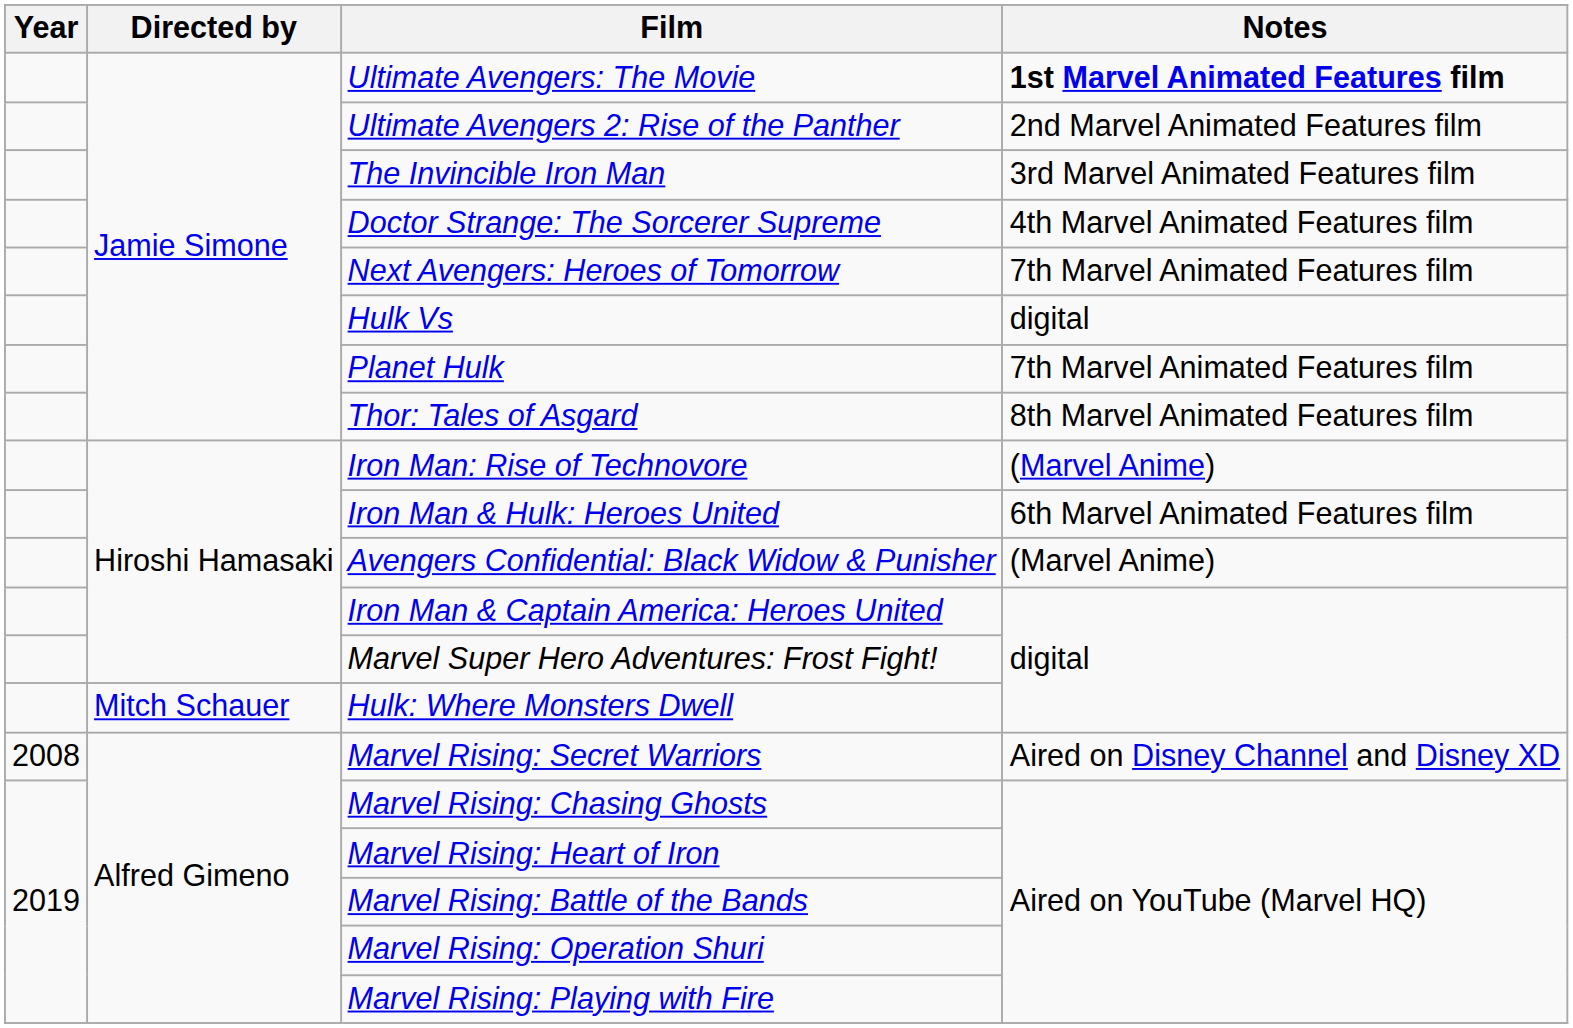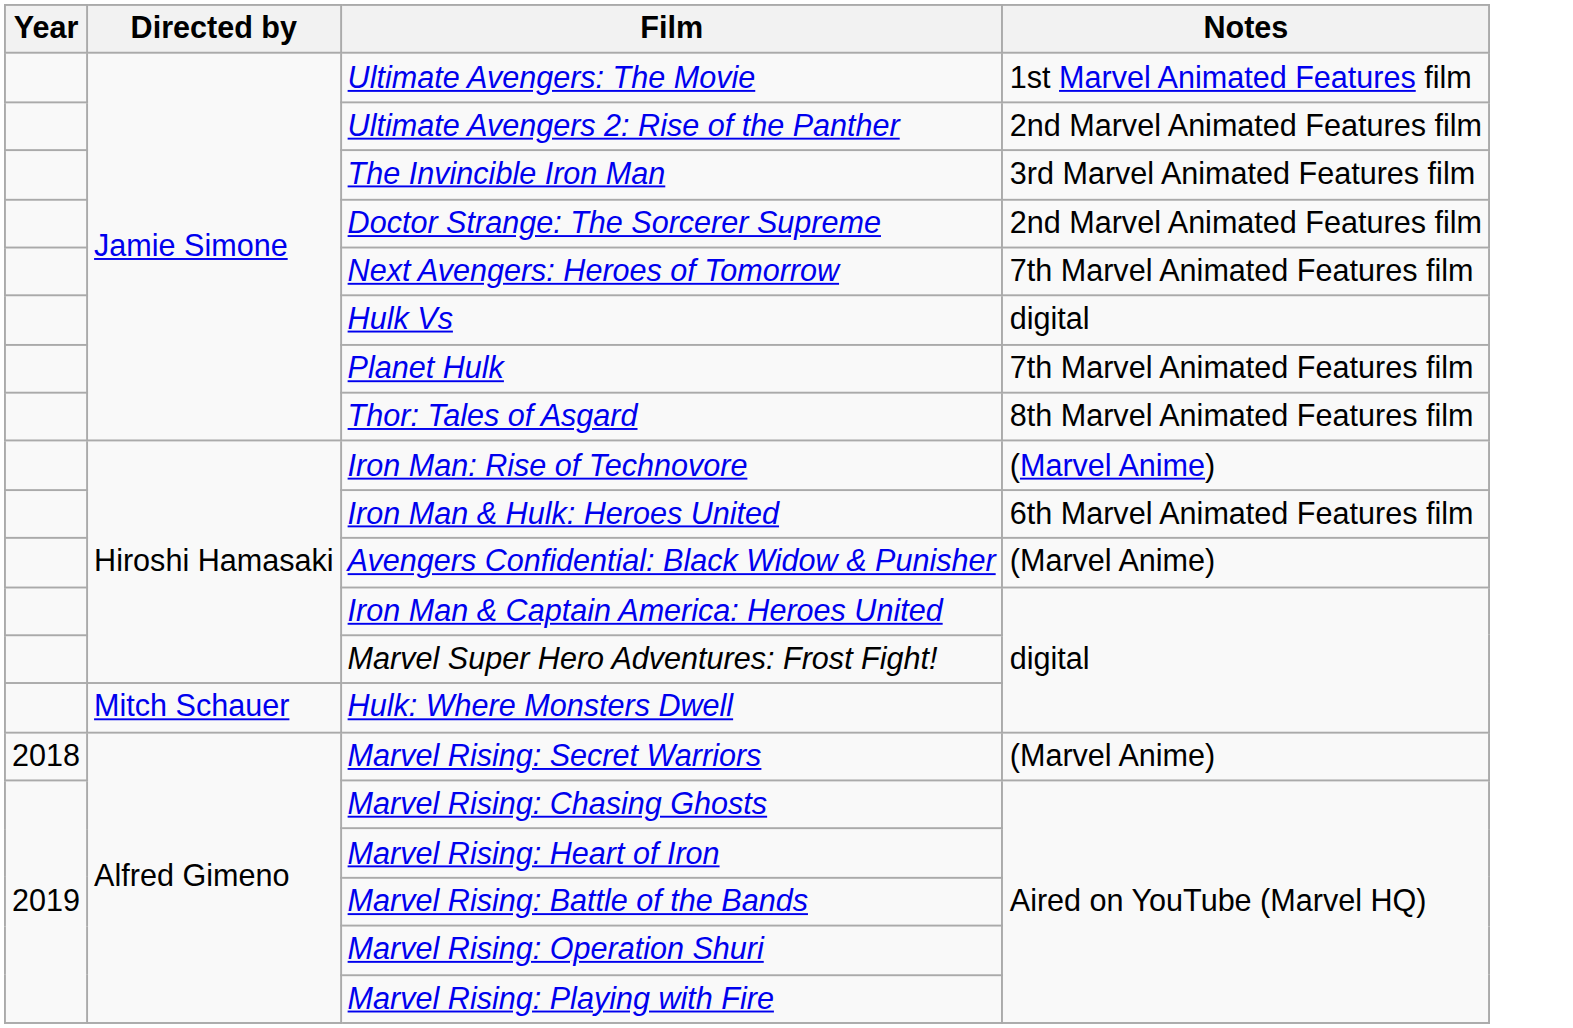Ultimate Avengers: The Movie | Notes: bold -> normal
Doctor Strange: The Sorcerer Supreme | Notes: 4th Marvel Animated Features film -> 2nd Marvel Animated Features film
Marvel Rising: Secret Warriors | Year: 2008 -> 2018
Marvel Rising: Secret Warriors | Notes: Aired on Disney Channel and Disney XD -> (Marvel Anime)
